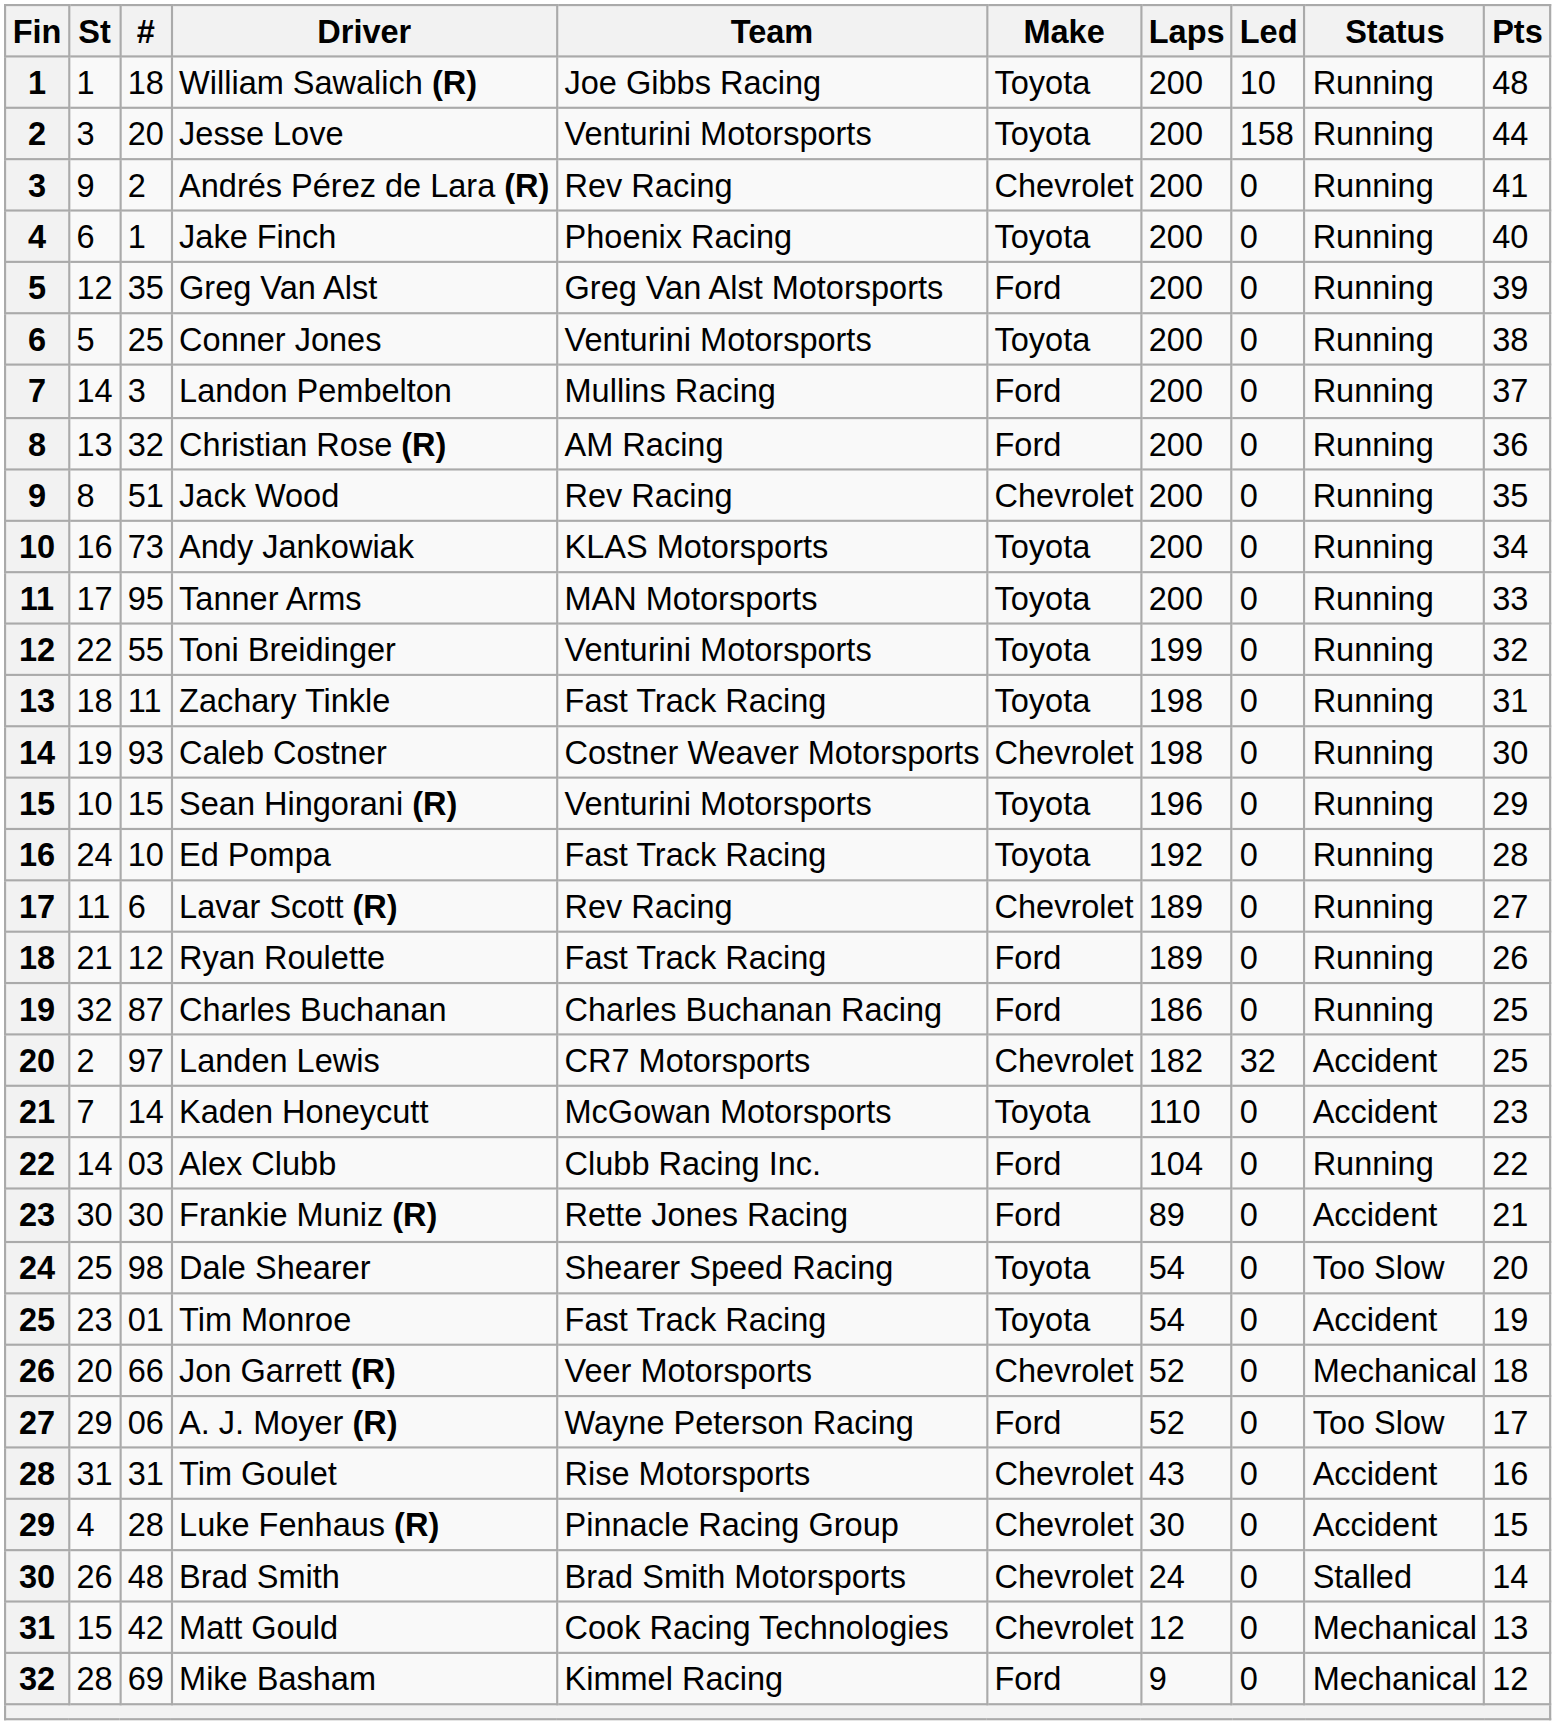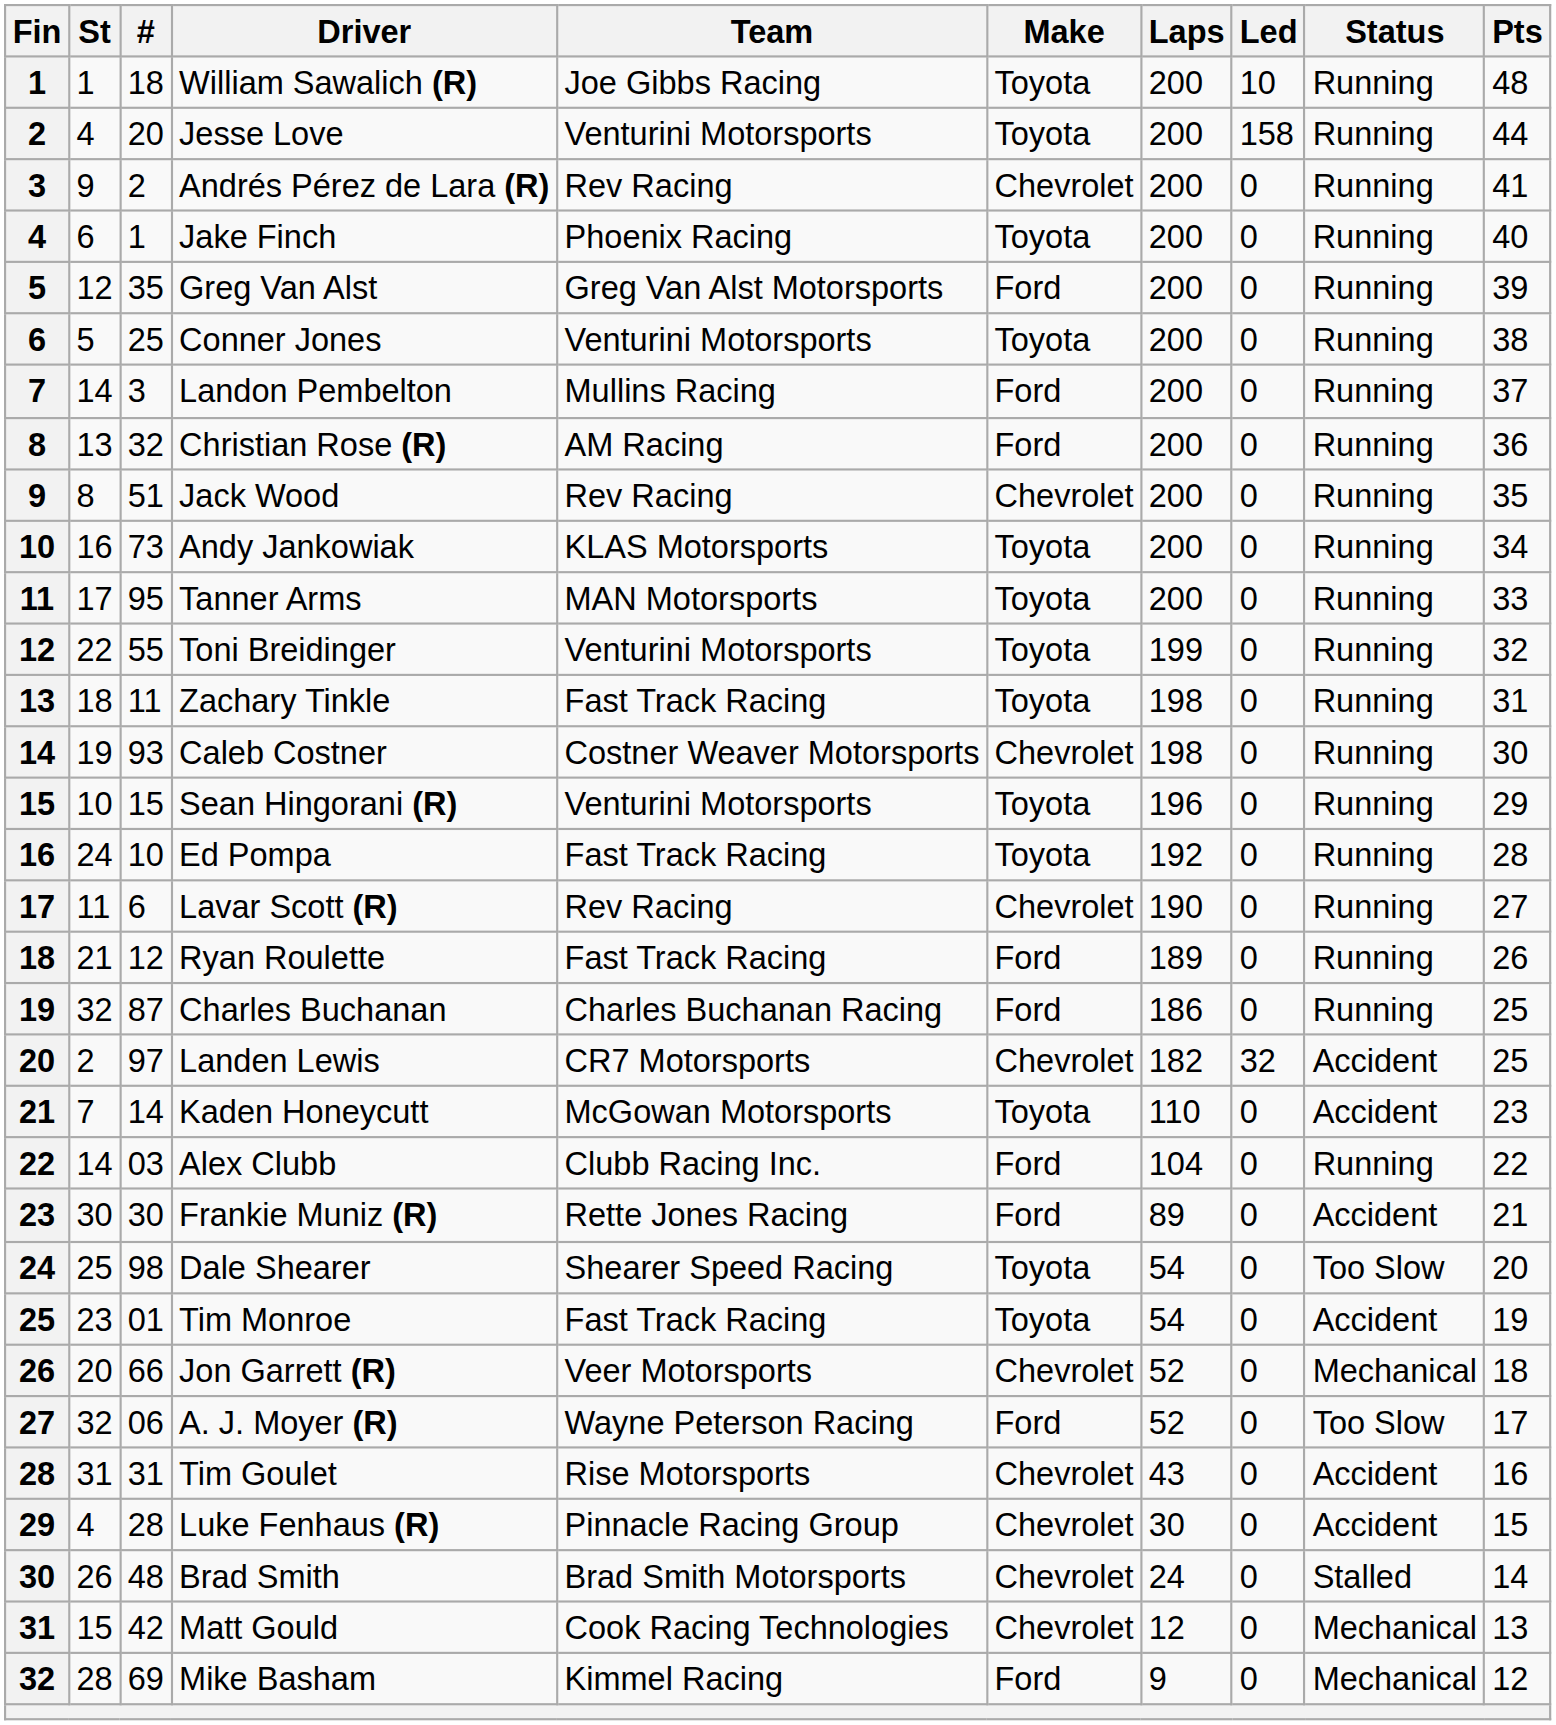Jesse Love | St: 3 -> 4
Lavar Scott (R) | Laps: 189 -> 190
A. J. Moyer (R) | St: 29 -> 32
